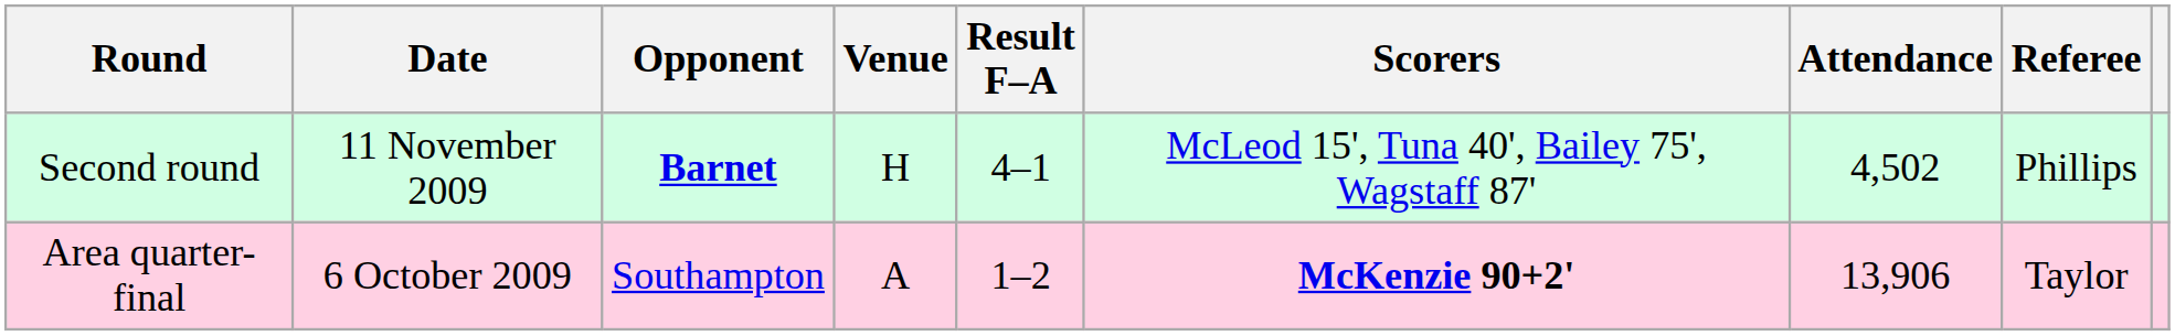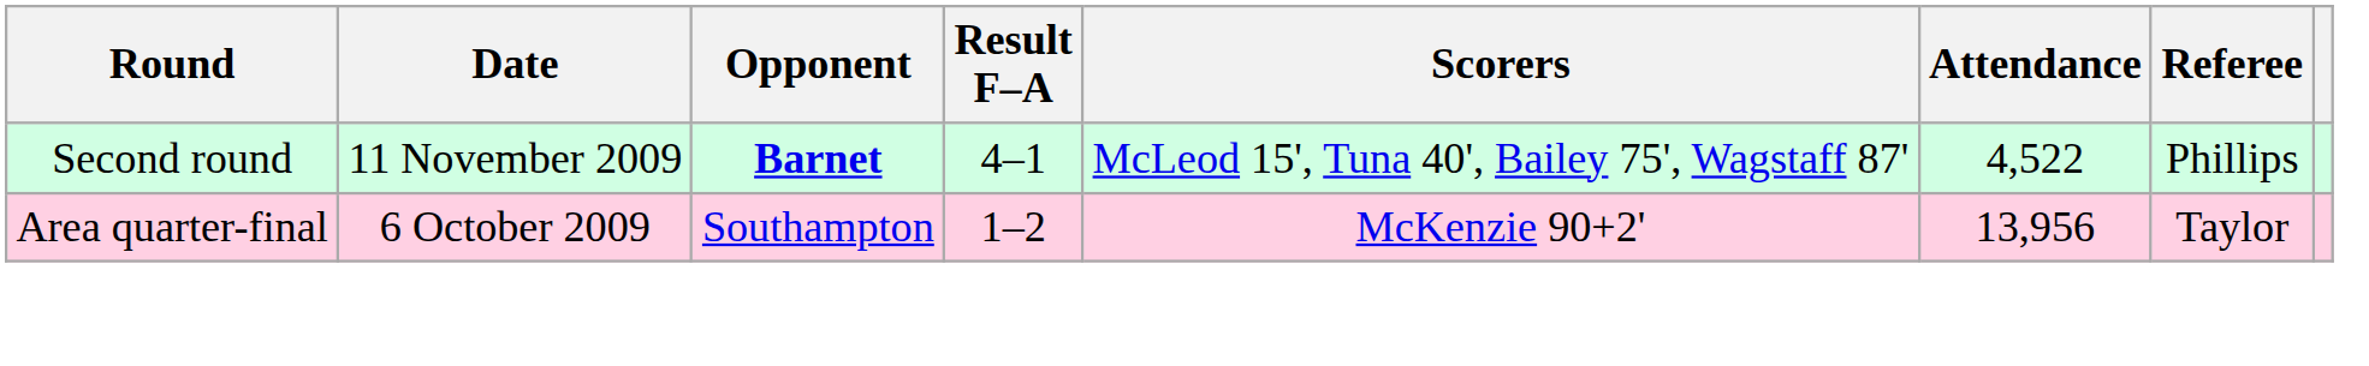- column: Venue | H | A
Second round | Attendance: 4,502 -> 4,522
Area quarter-final | Scorers: bold -> normal
Area quarter-final | Attendance: 13,906 -> 13,956
